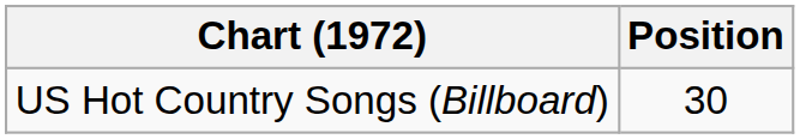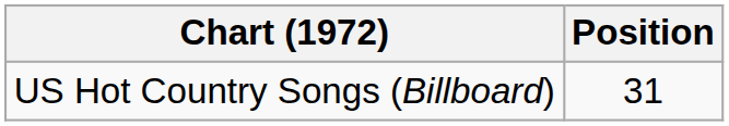US Hot Country Songs (Billboard) | Position: 30 -> 31
